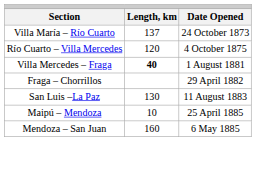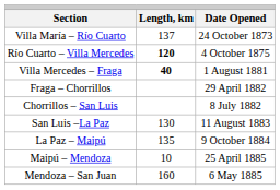Río Cuarto – Villa Mercedes | column 2: normal -> bold
+ row: Chorrillos – San Luis | 8 July 1882
+ row: La Paz – Maipú | 135 | 9 October 1884
